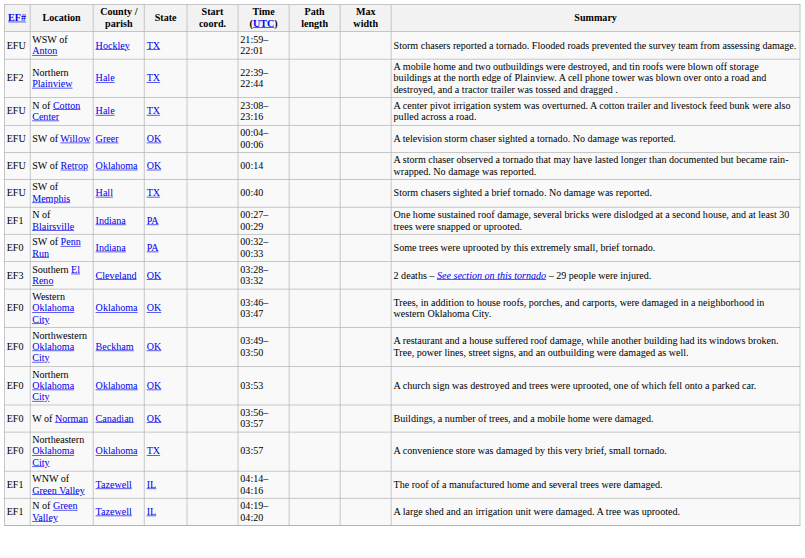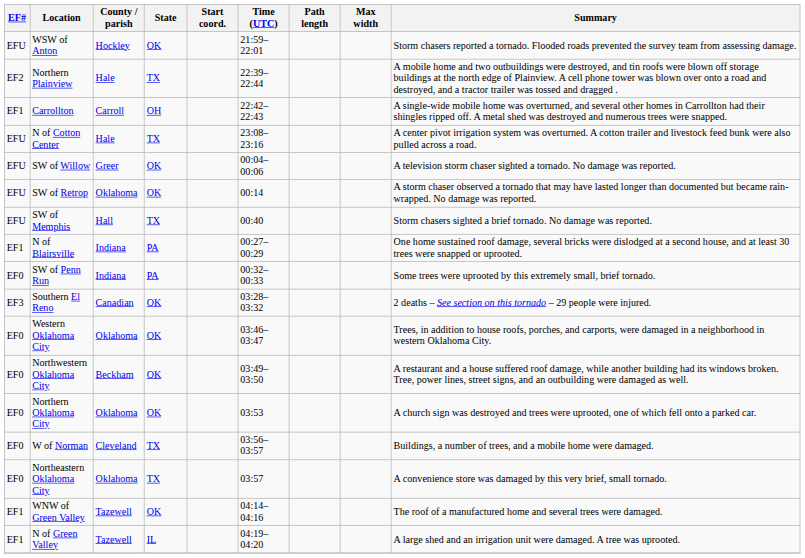WSW of Anton | State: TX -> OK
+ row: EF1 | Carrollton | Carroll | OH | 22:42–22:43 | A single-wide mobile home was overturned, and several other homes in Carrollton had their shingles ripped off. A metal shed was destroyed and numerous trees were snapped.
Southern El Reno | County / parish: Cleveland -> Canadian
W of Norman | County / parish: Canadian -> Cleveland
W of Norman | State: OK -> TX
WNW of Green Valley | State: IL -> OK
